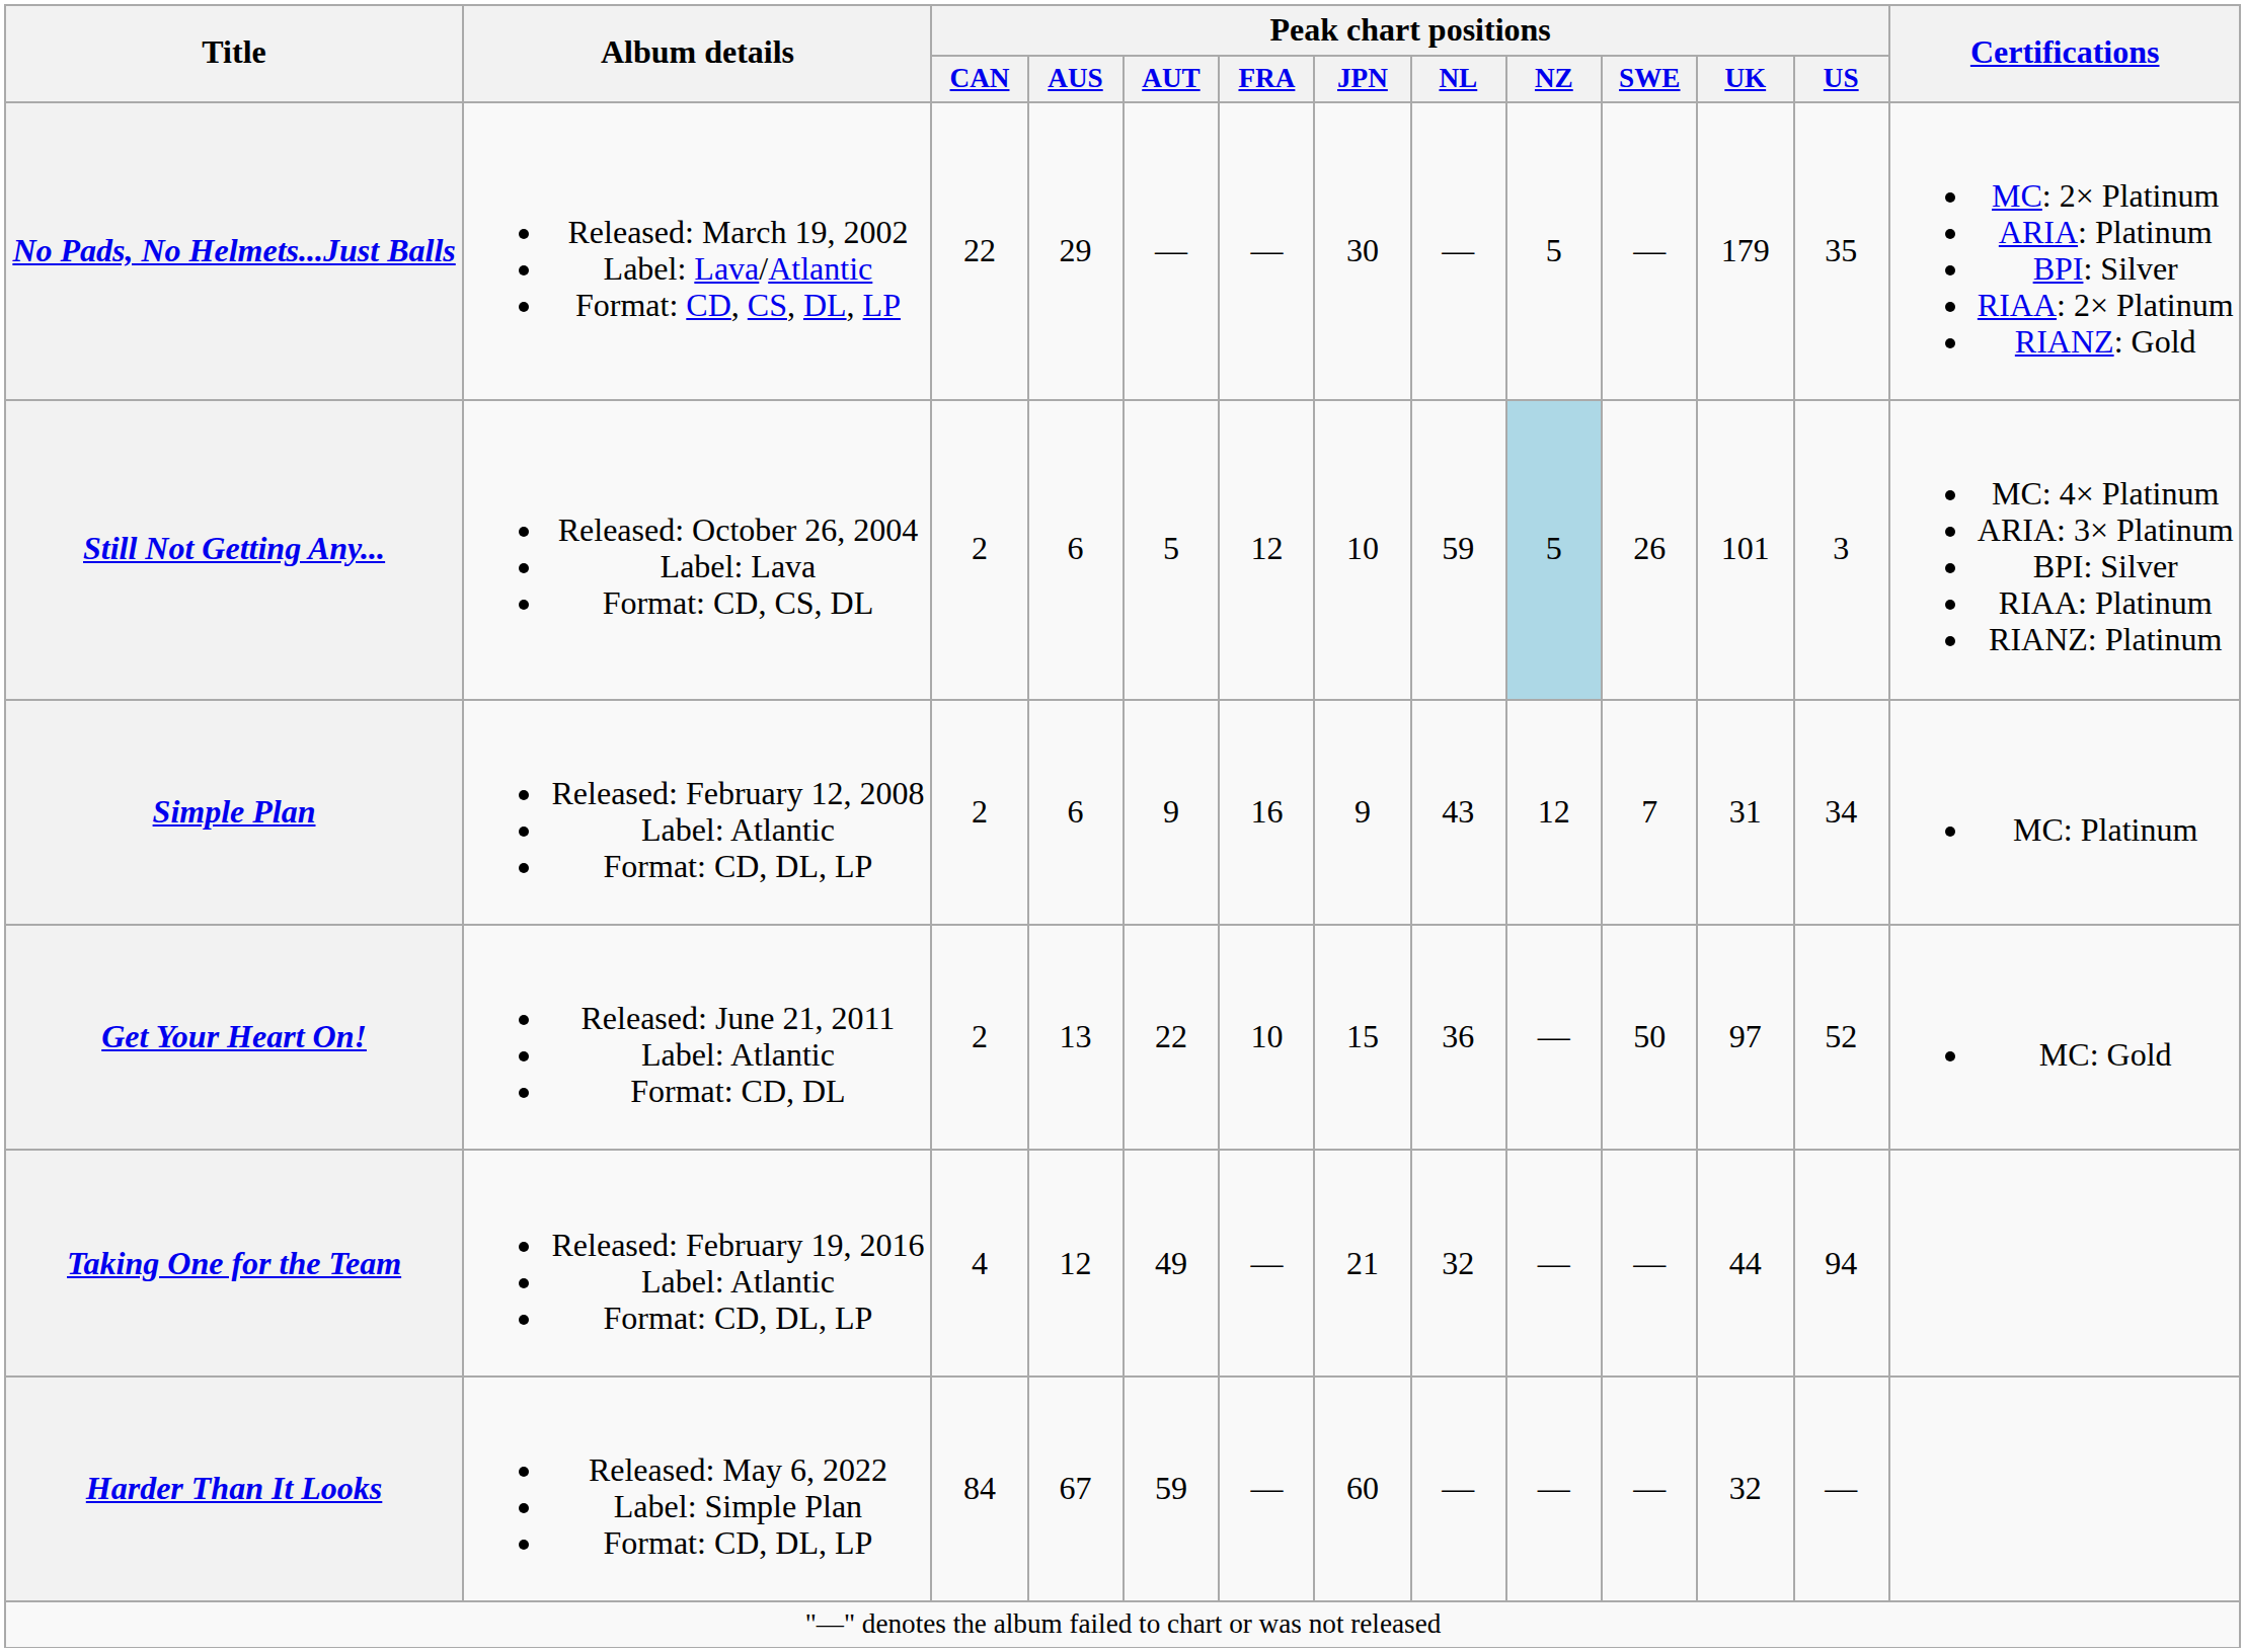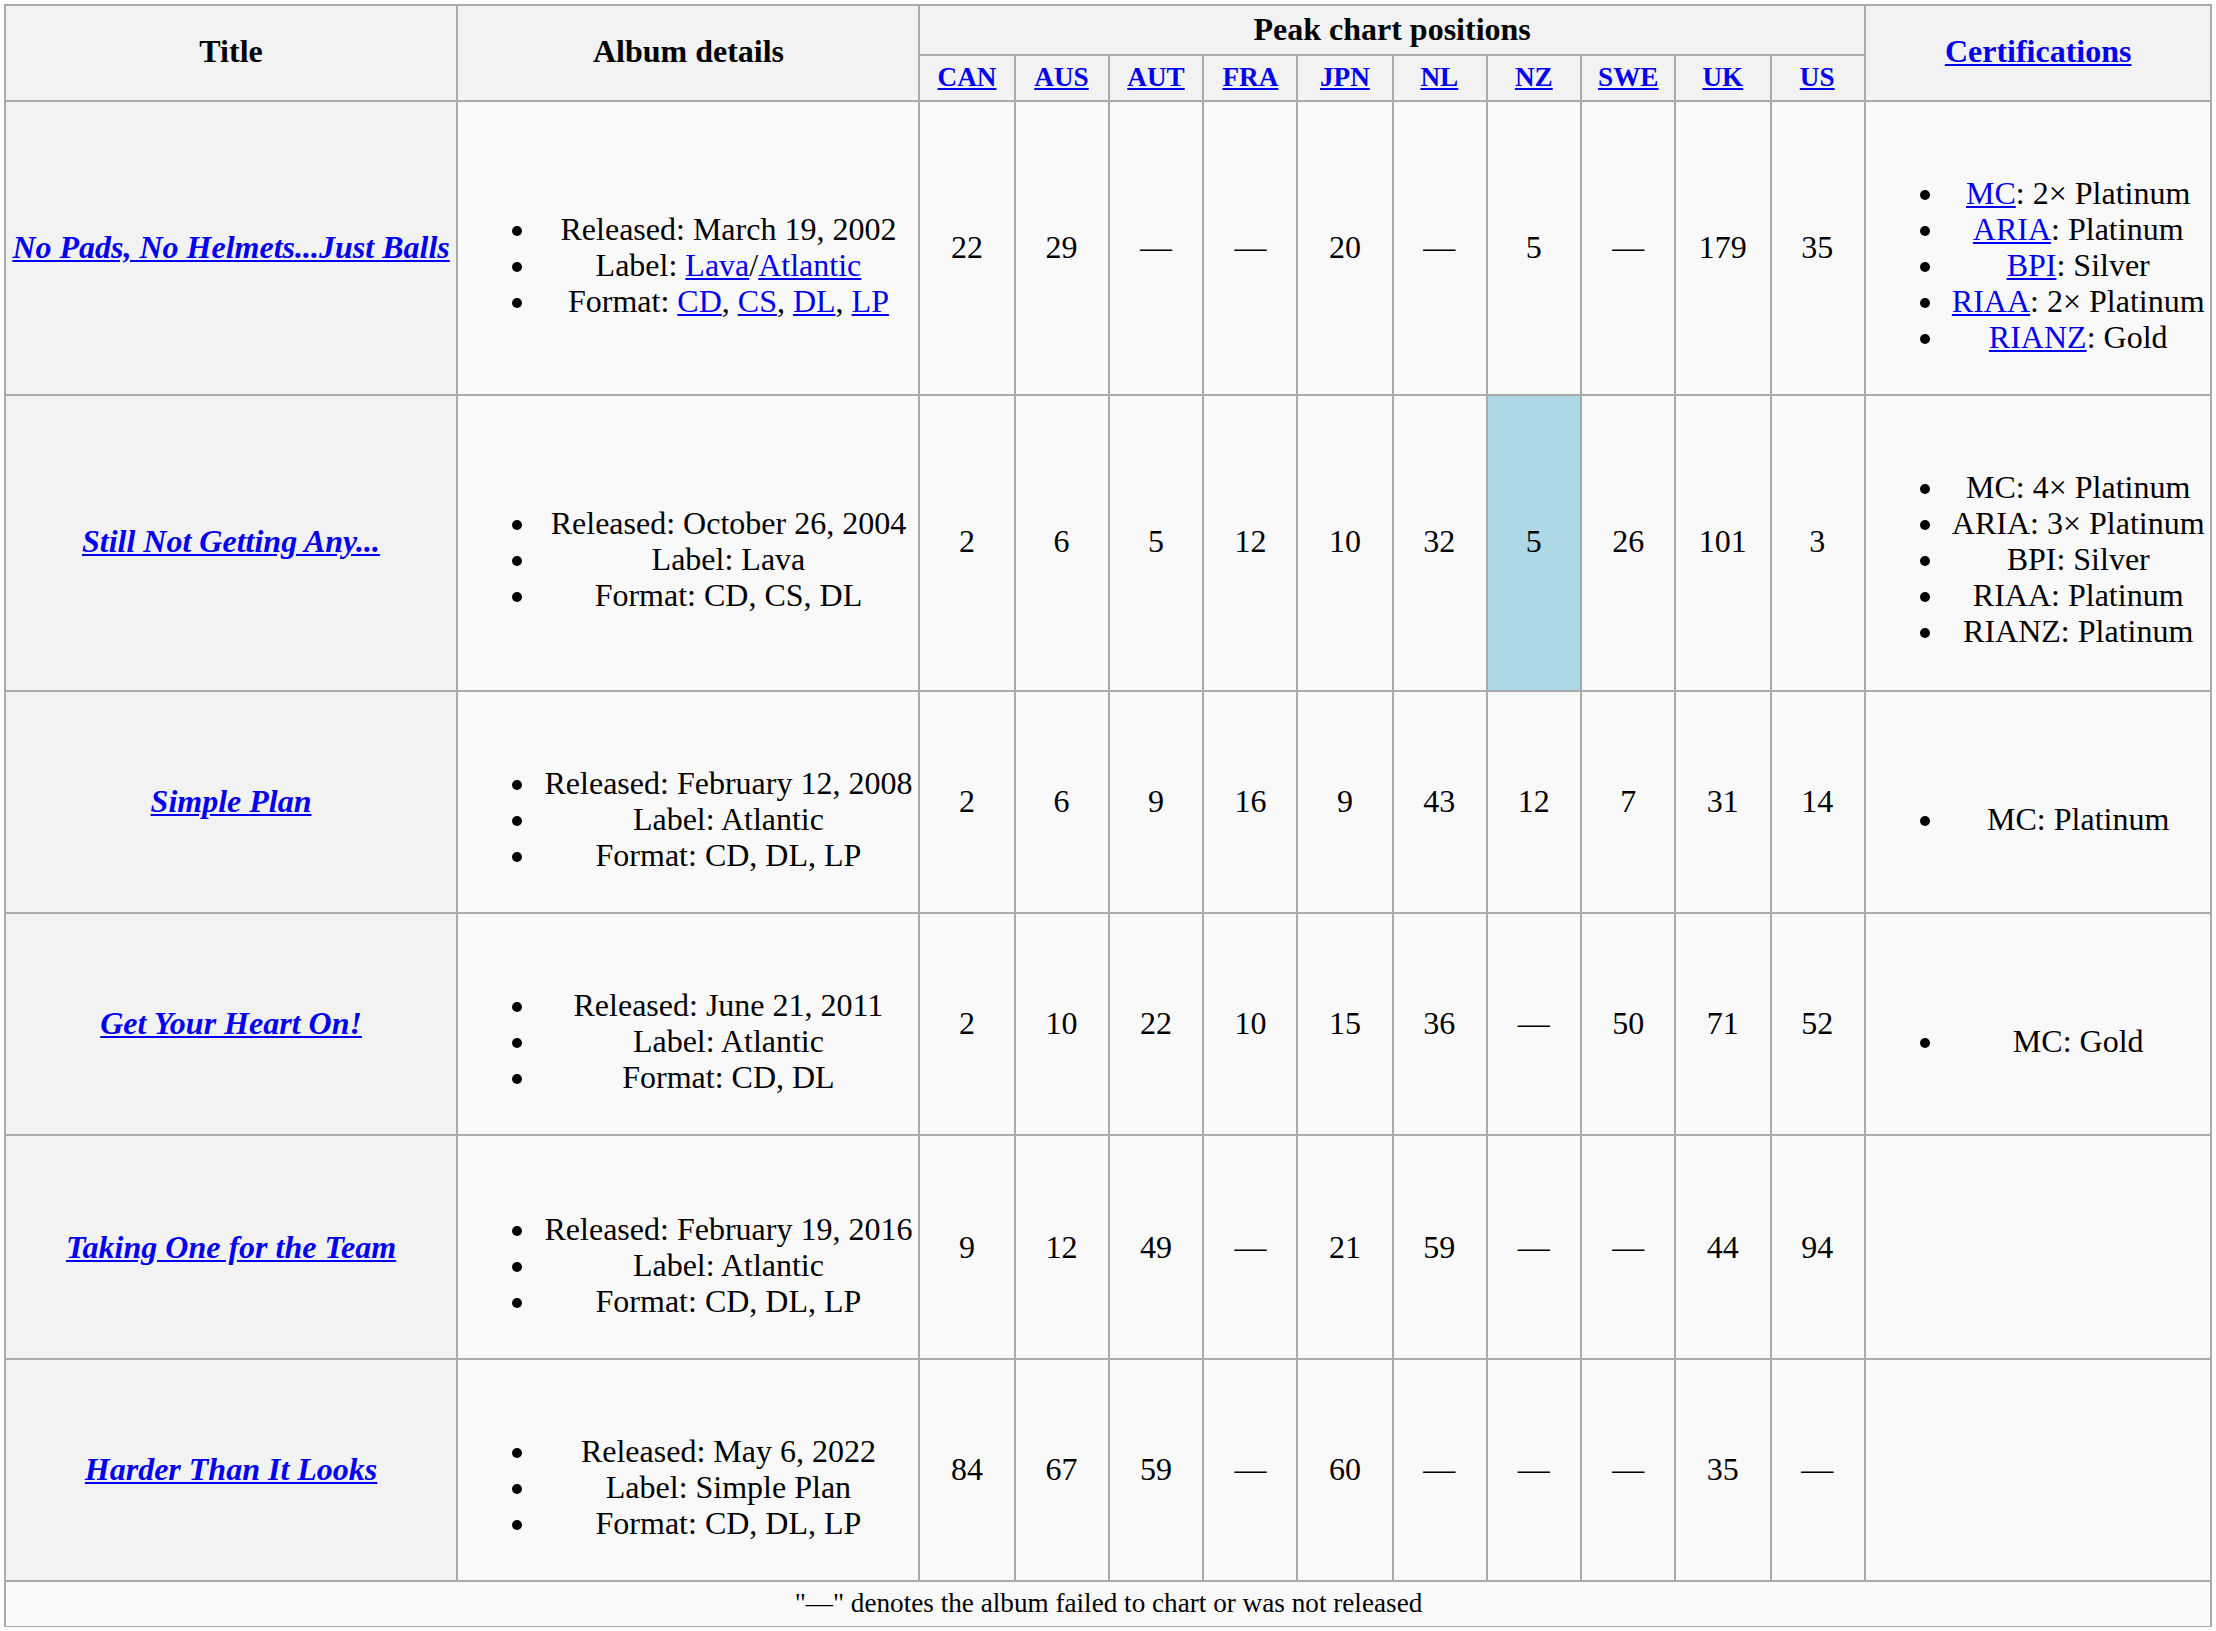No Pads, No Helmets...Just Balls | Peak chart positions / JPN: 30 -> 20
Still Not Getting Any... | Peak chart positions / NL: 59 -> 32
Simple Plan | Peak chart positions / US: 34 -> 14
Get Your Heart On! | Peak chart positions / AUS: 13 -> 10
Get Your Heart On! | Peak chart positions / UK: 97 -> 71
Taking One for the Team | Peak chart positions / CAN: 4 -> 9
Taking One for the Team | Peak chart positions / NL: 32 -> 59
Harder Than It Looks | Peak chart positions / UK: 32 -> 35
